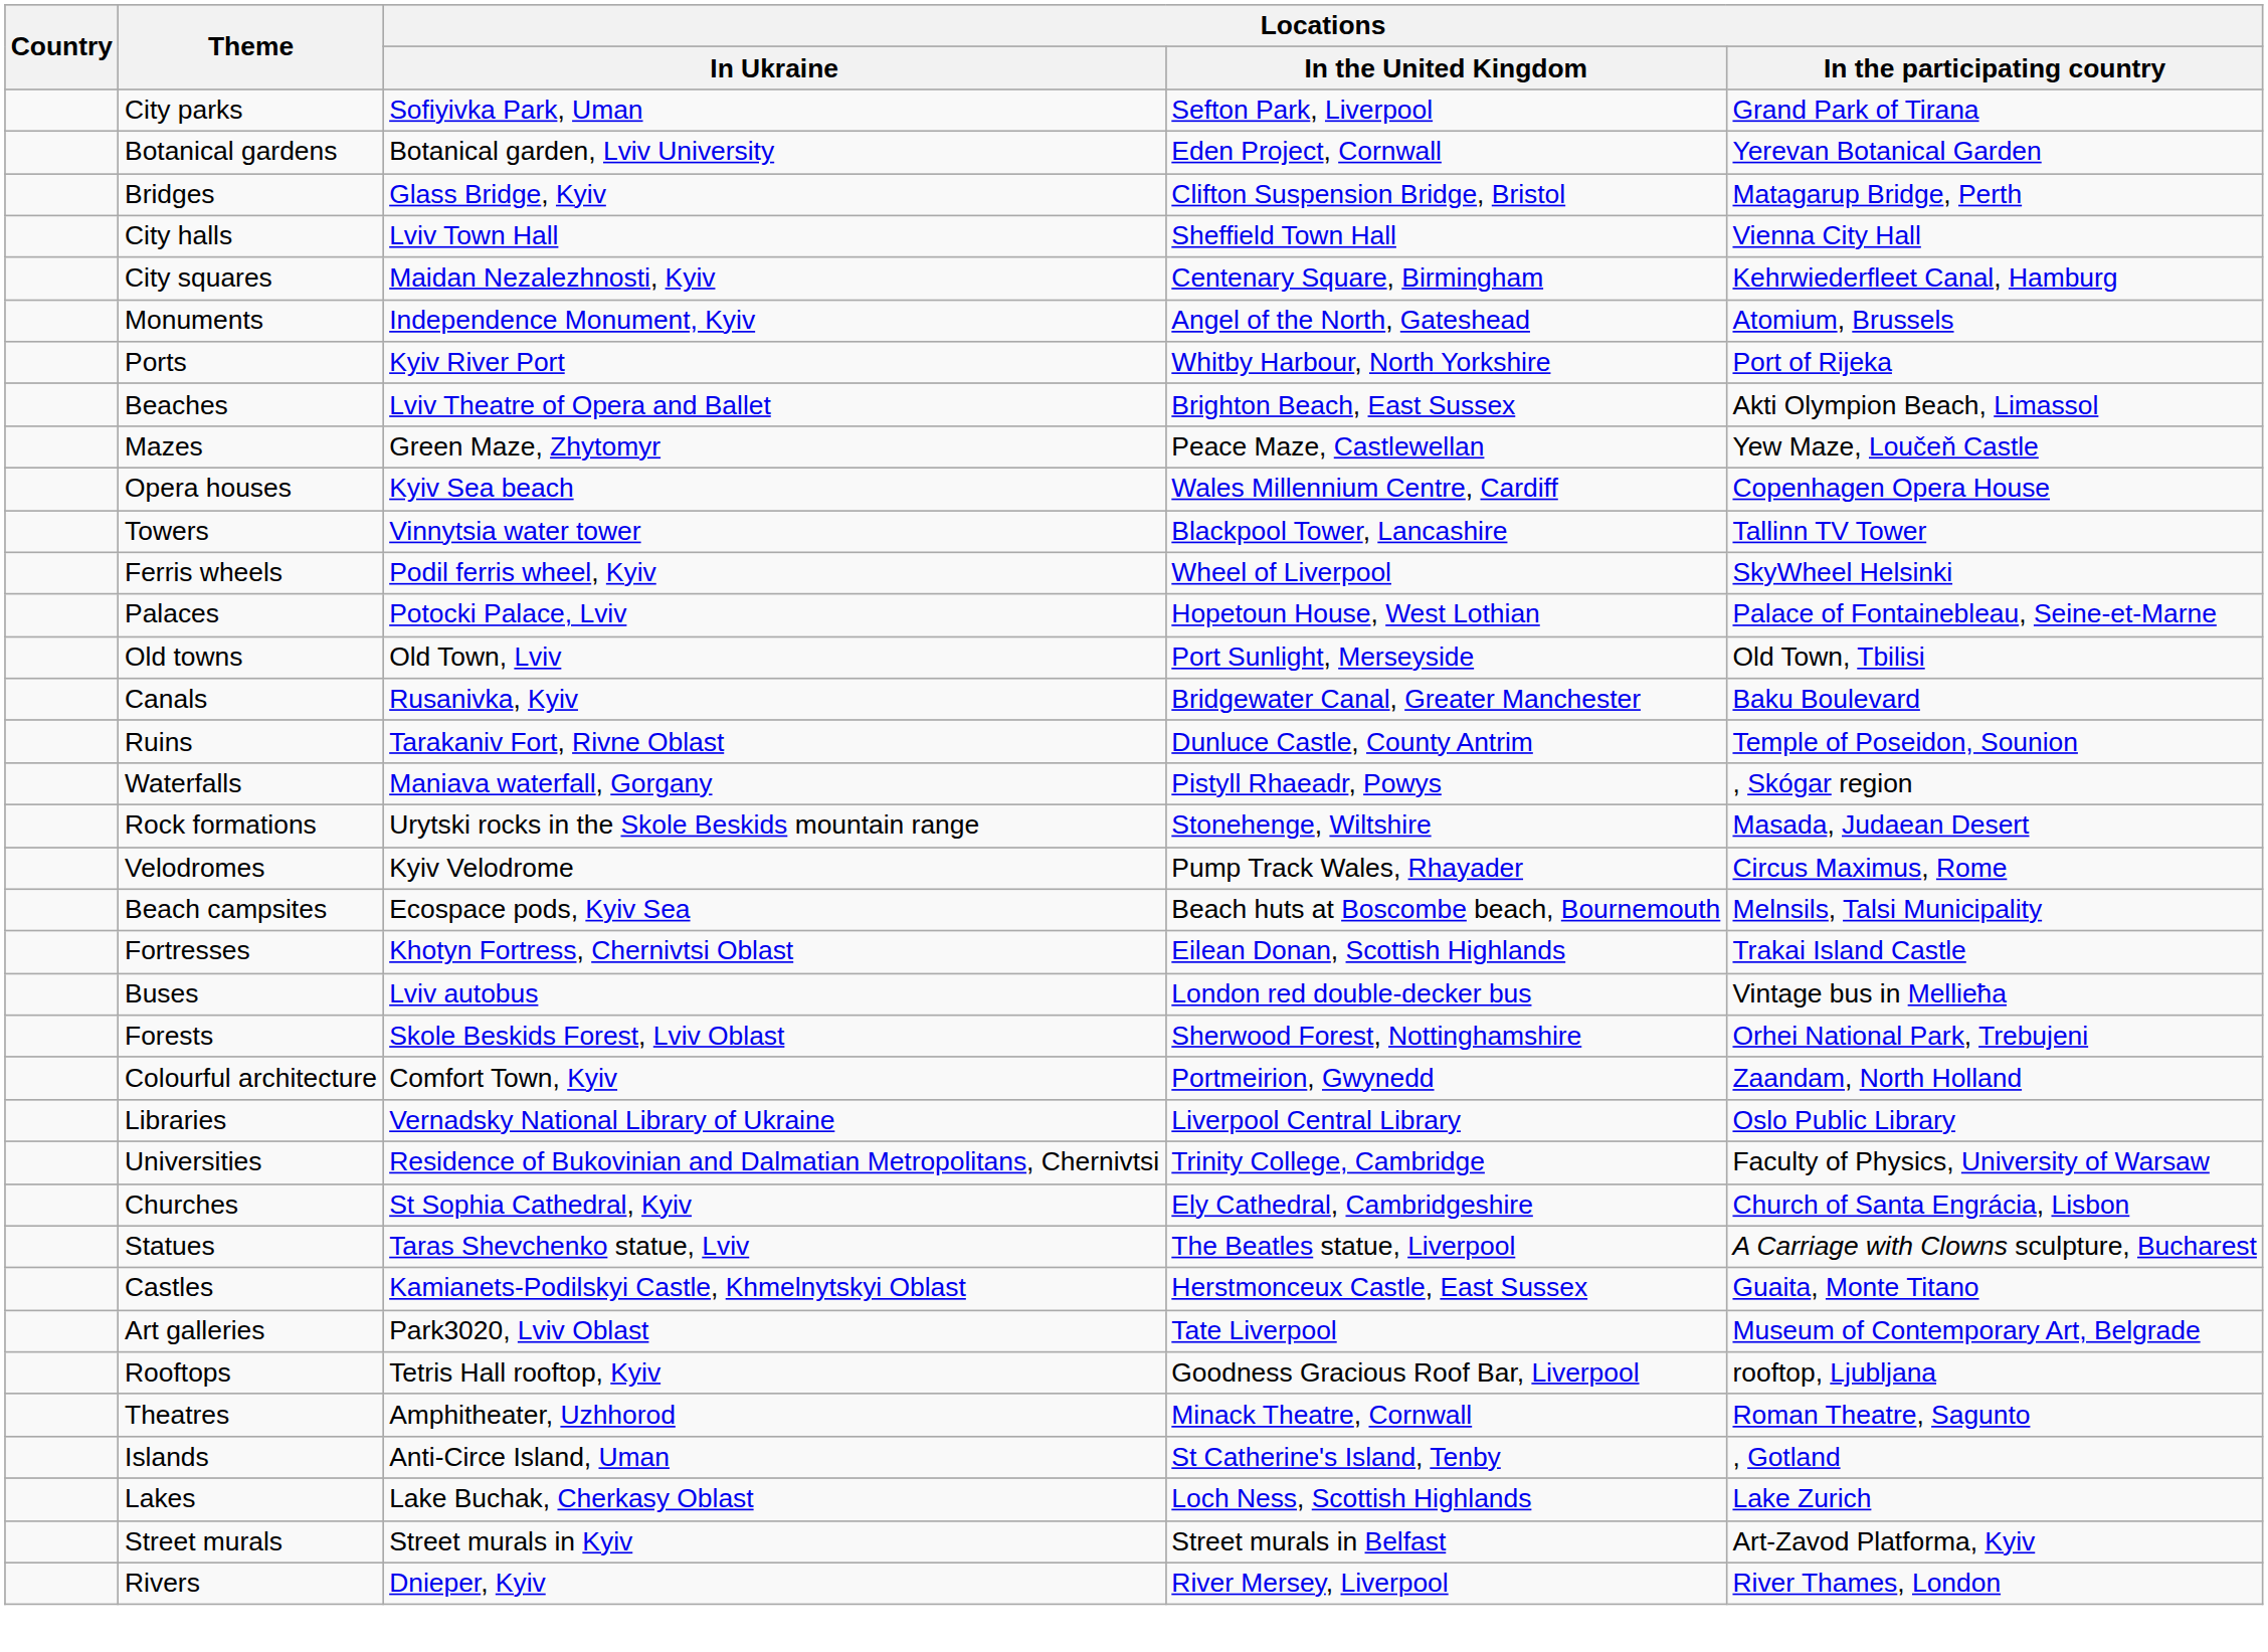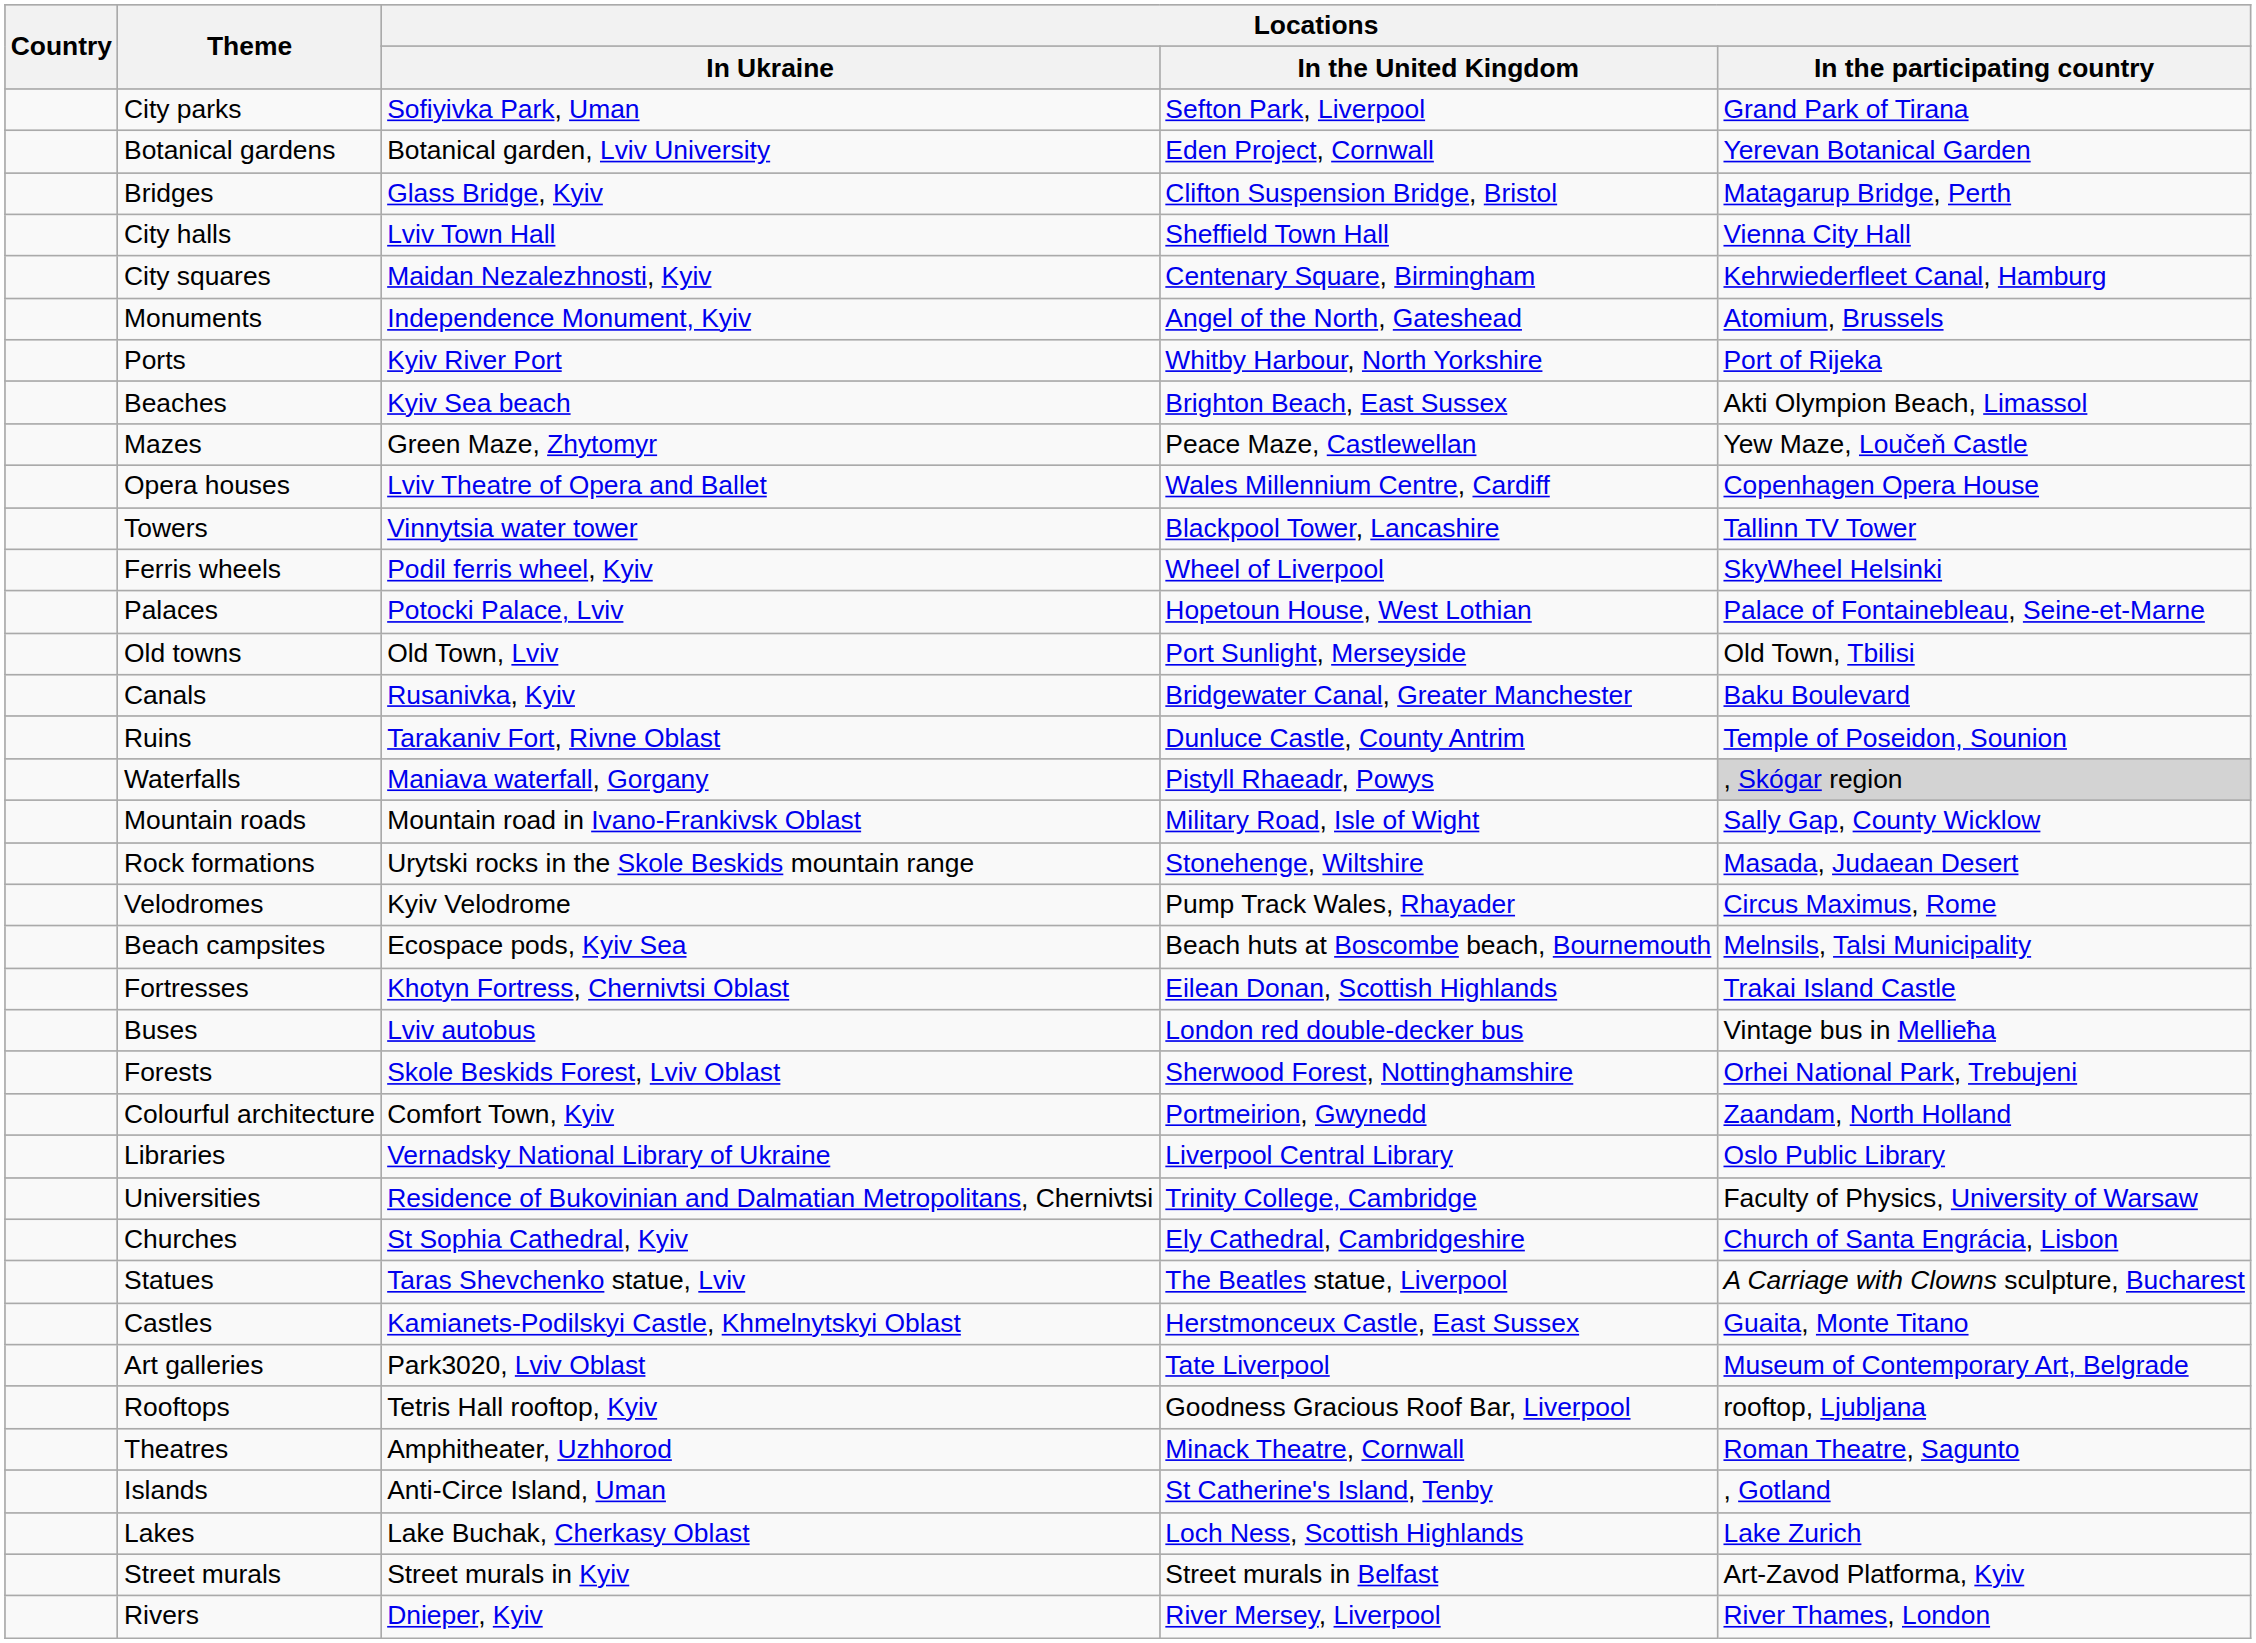Beaches | Locations / In Ukraine: Lviv Theatre of Opera and Ballet -> Kyiv Sea beach
Opera houses | Locations / In Ukraine: Kyiv Sea beach -> Lviv Theatre of Opera and Ballet
Waterfalls | Locations / In the participating country: no background -> lightgrey background
+ row: Mountain roads | Mountain road in Ivano-Frankivsk Oblast | Military Road, Isle of Wight | Sally Gap, County Wicklow
